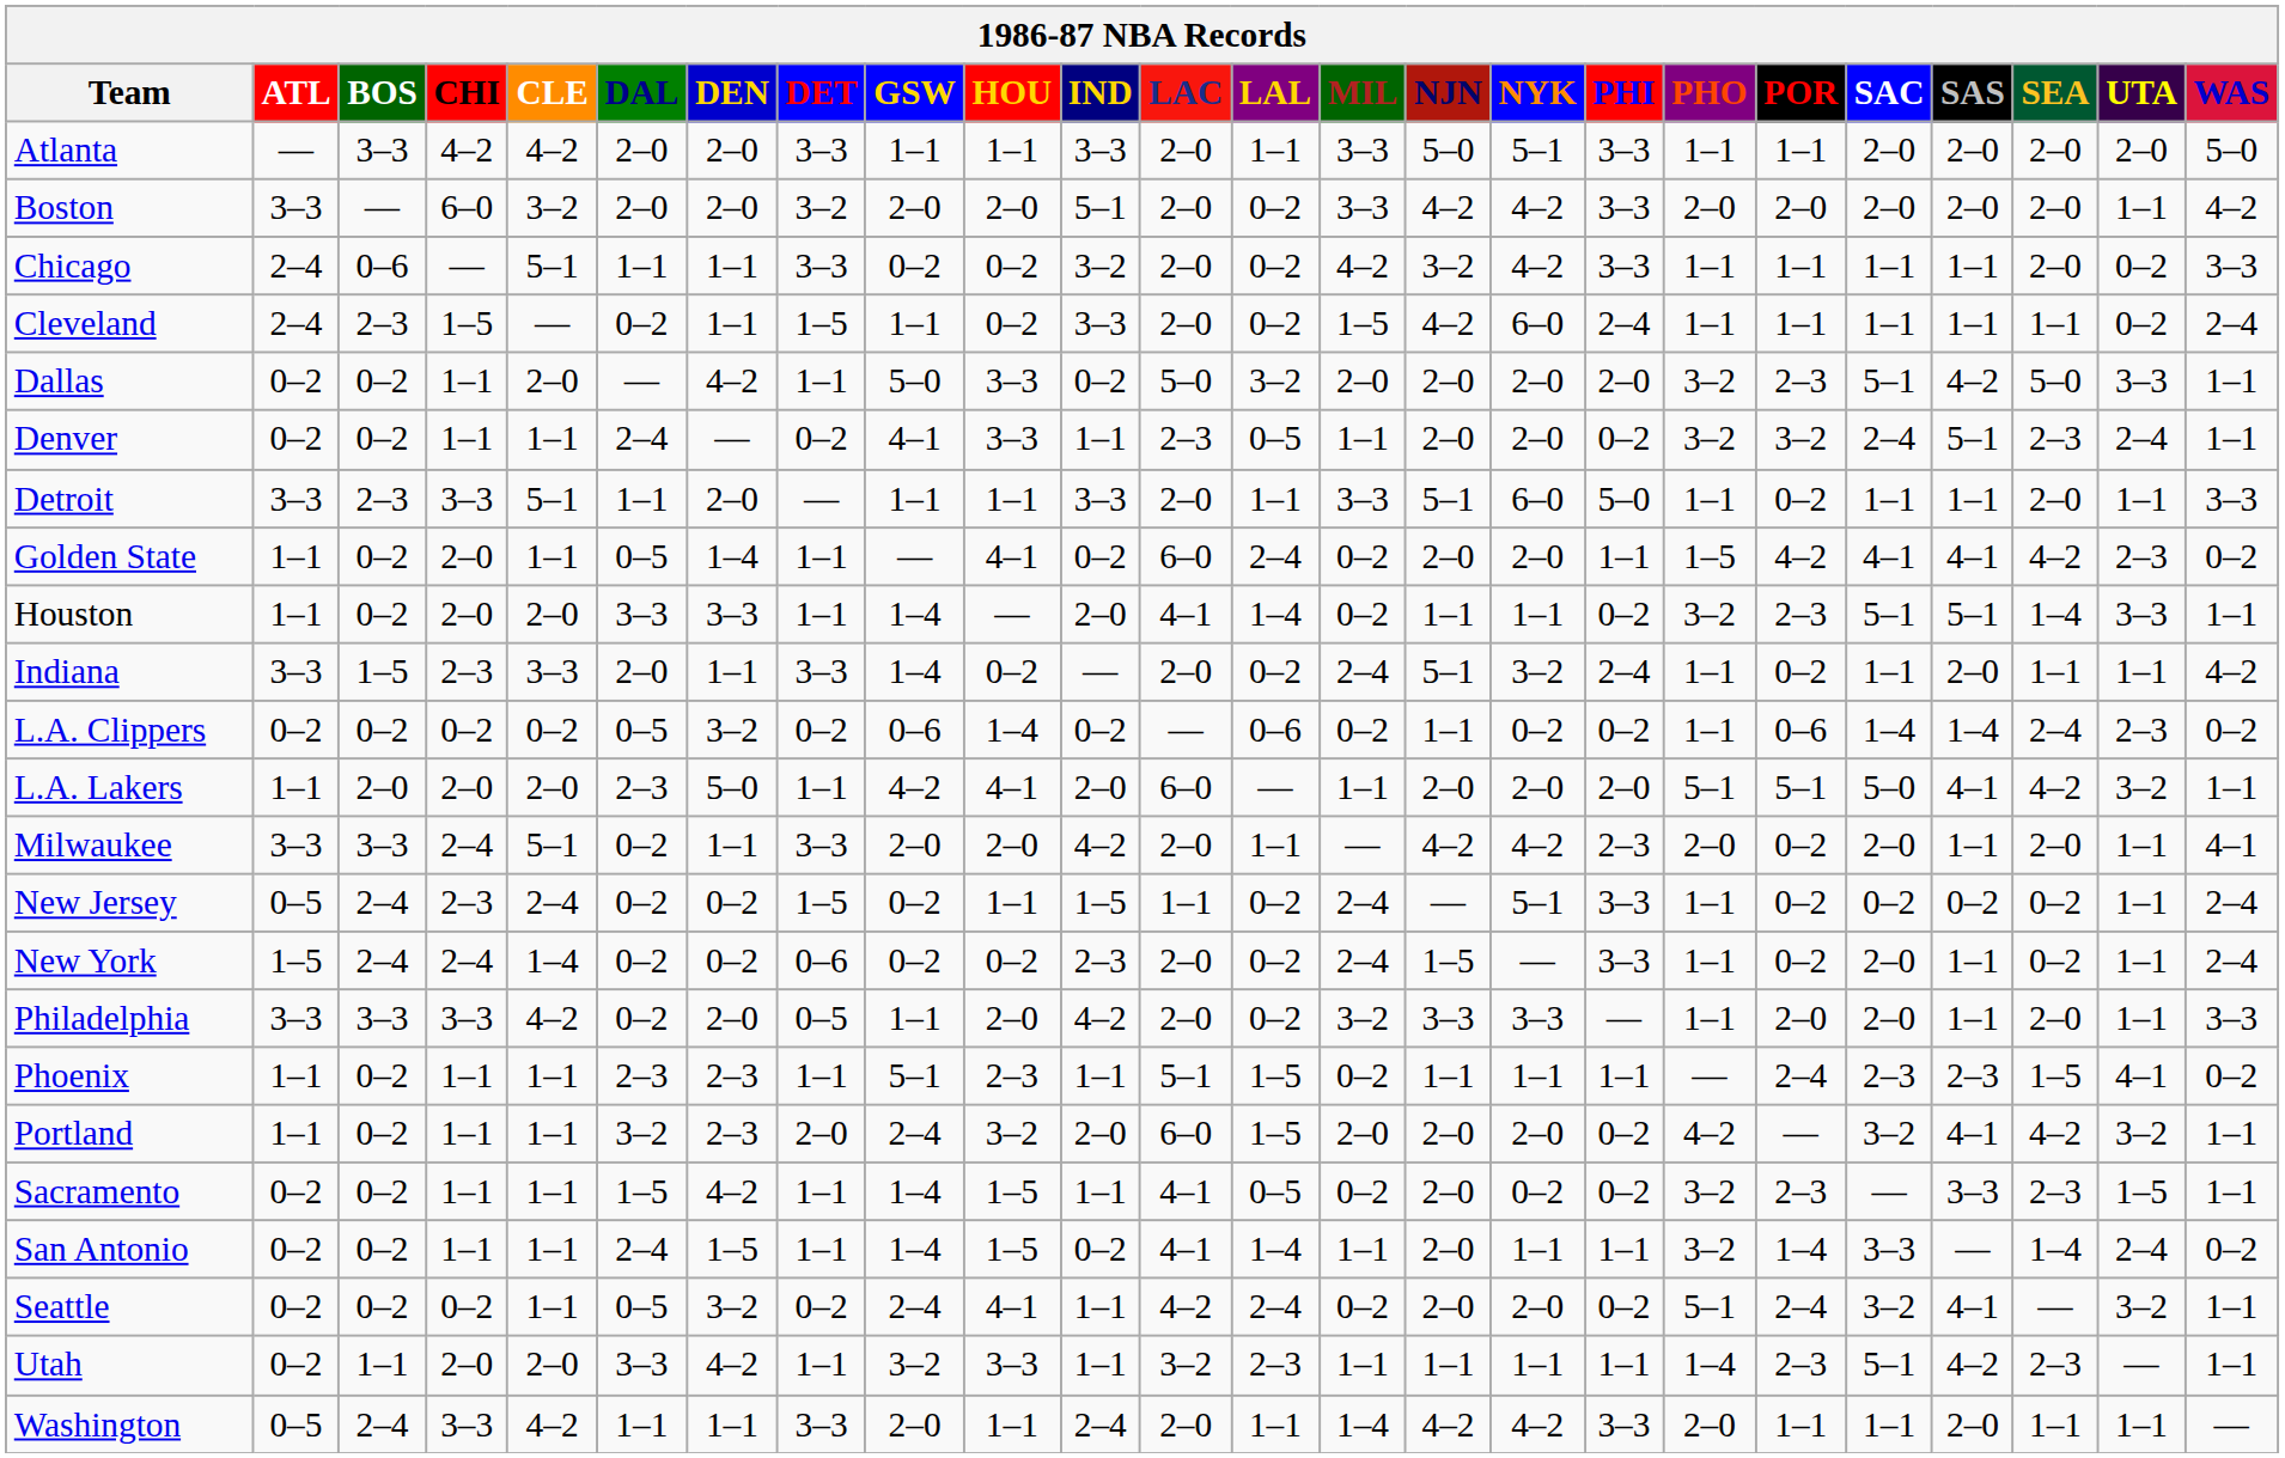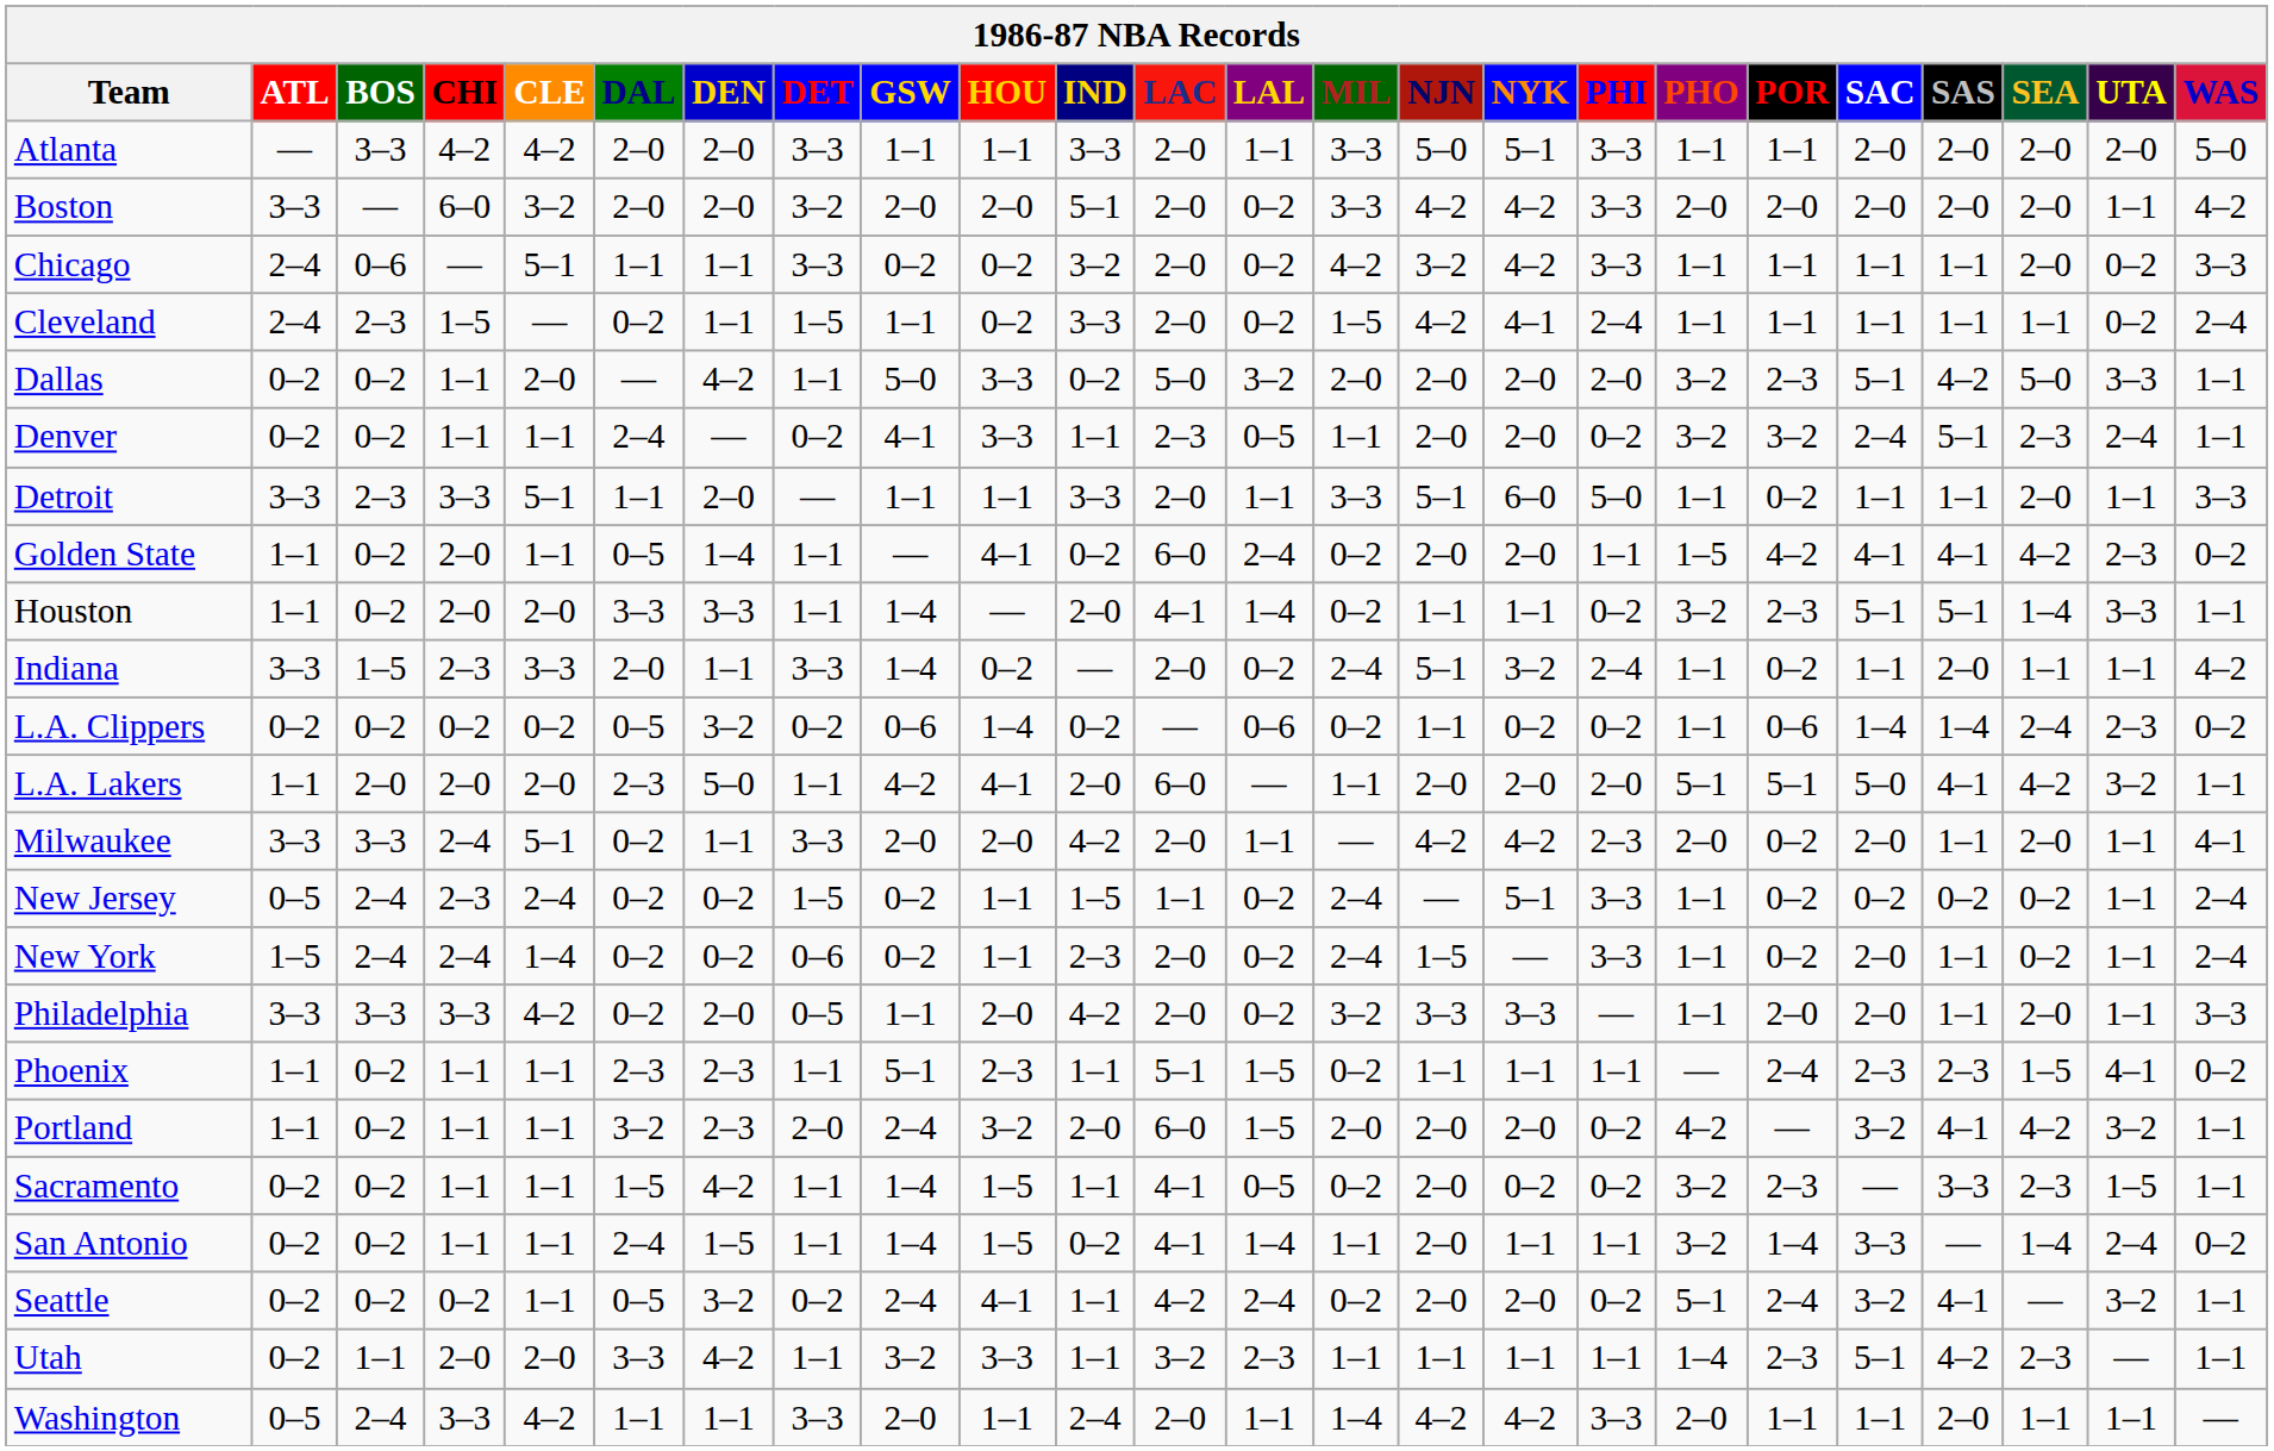Cleveland | NYK: 6–0 -> 4–1
New York | HOU: 0–2 -> 1–1
